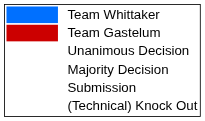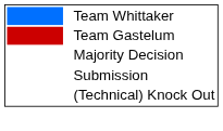- row: Unanimous Decision
